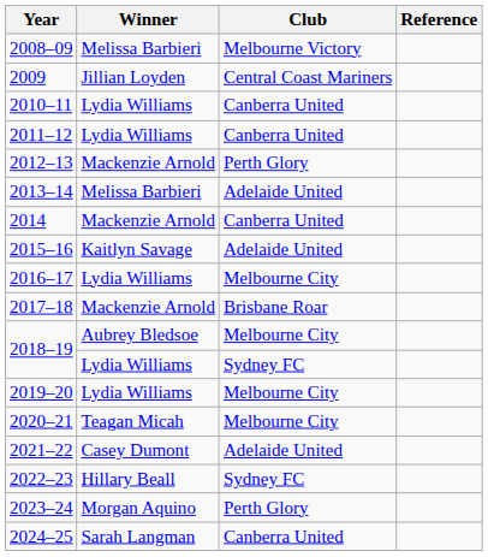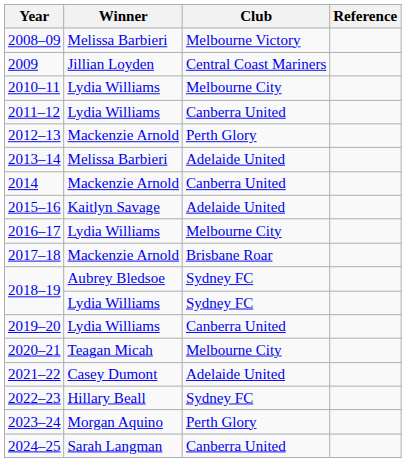2010–11 | Club: Canberra United -> Melbourne City
2018–19 / Aubrey Bledsoe | Club: Melbourne City -> Sydney FC
2019–20 | Club: Melbourne City -> Canberra United
